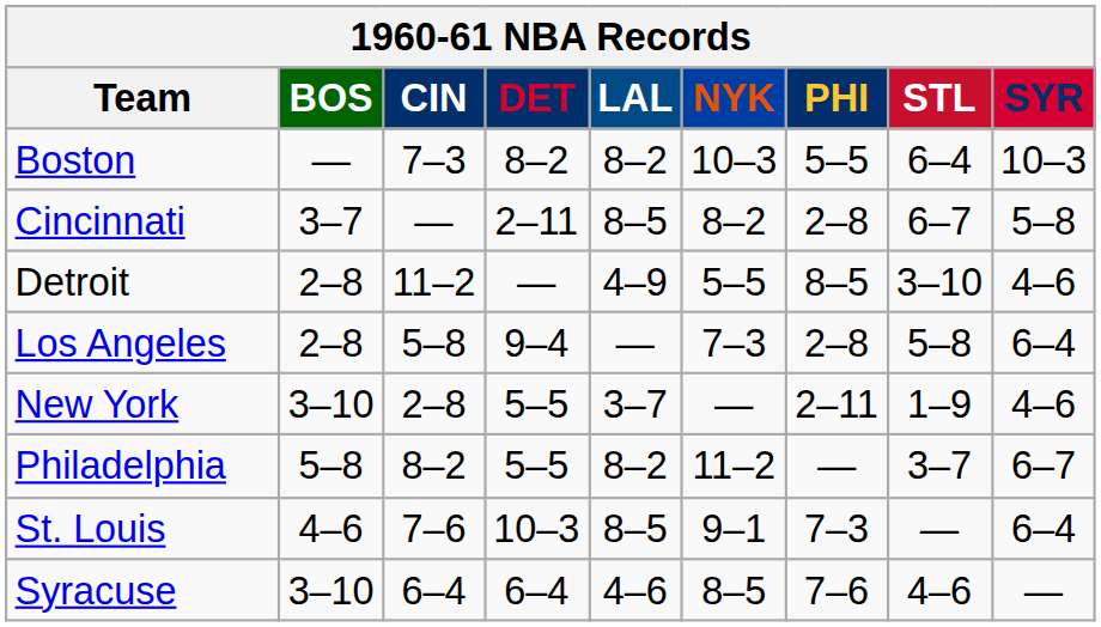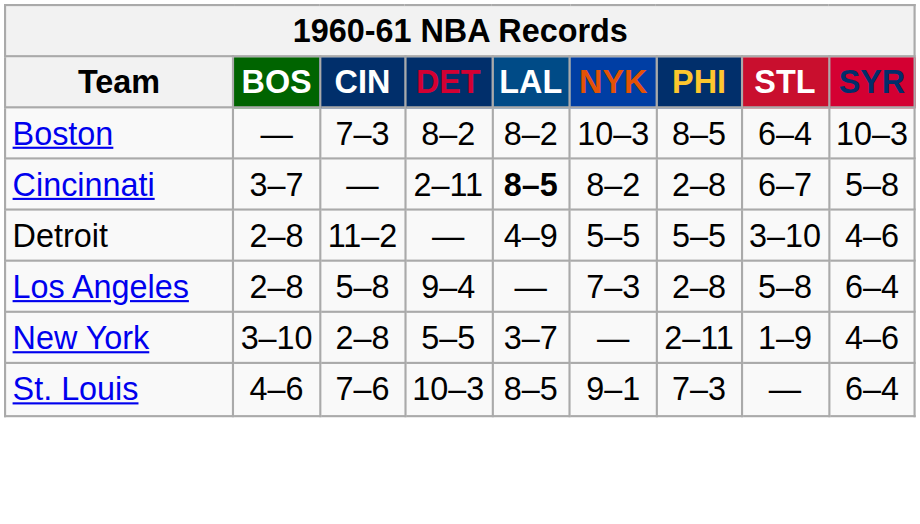Boston | PHI: 5–5 -> 8–5
Cincinnati | LAL: normal -> bold
Detroit | PHI: 8–5 -> 5–5
- row: Philadelphia | 5–8 | 8–2 | 5–5 | 8–2 | 11–2 | — | 3–7 | 6–7
- row: Syracuse | 3–10 | 6–4 | 6–4 | 4–6 | 8–5 | 7–6 | 4–6 | —
